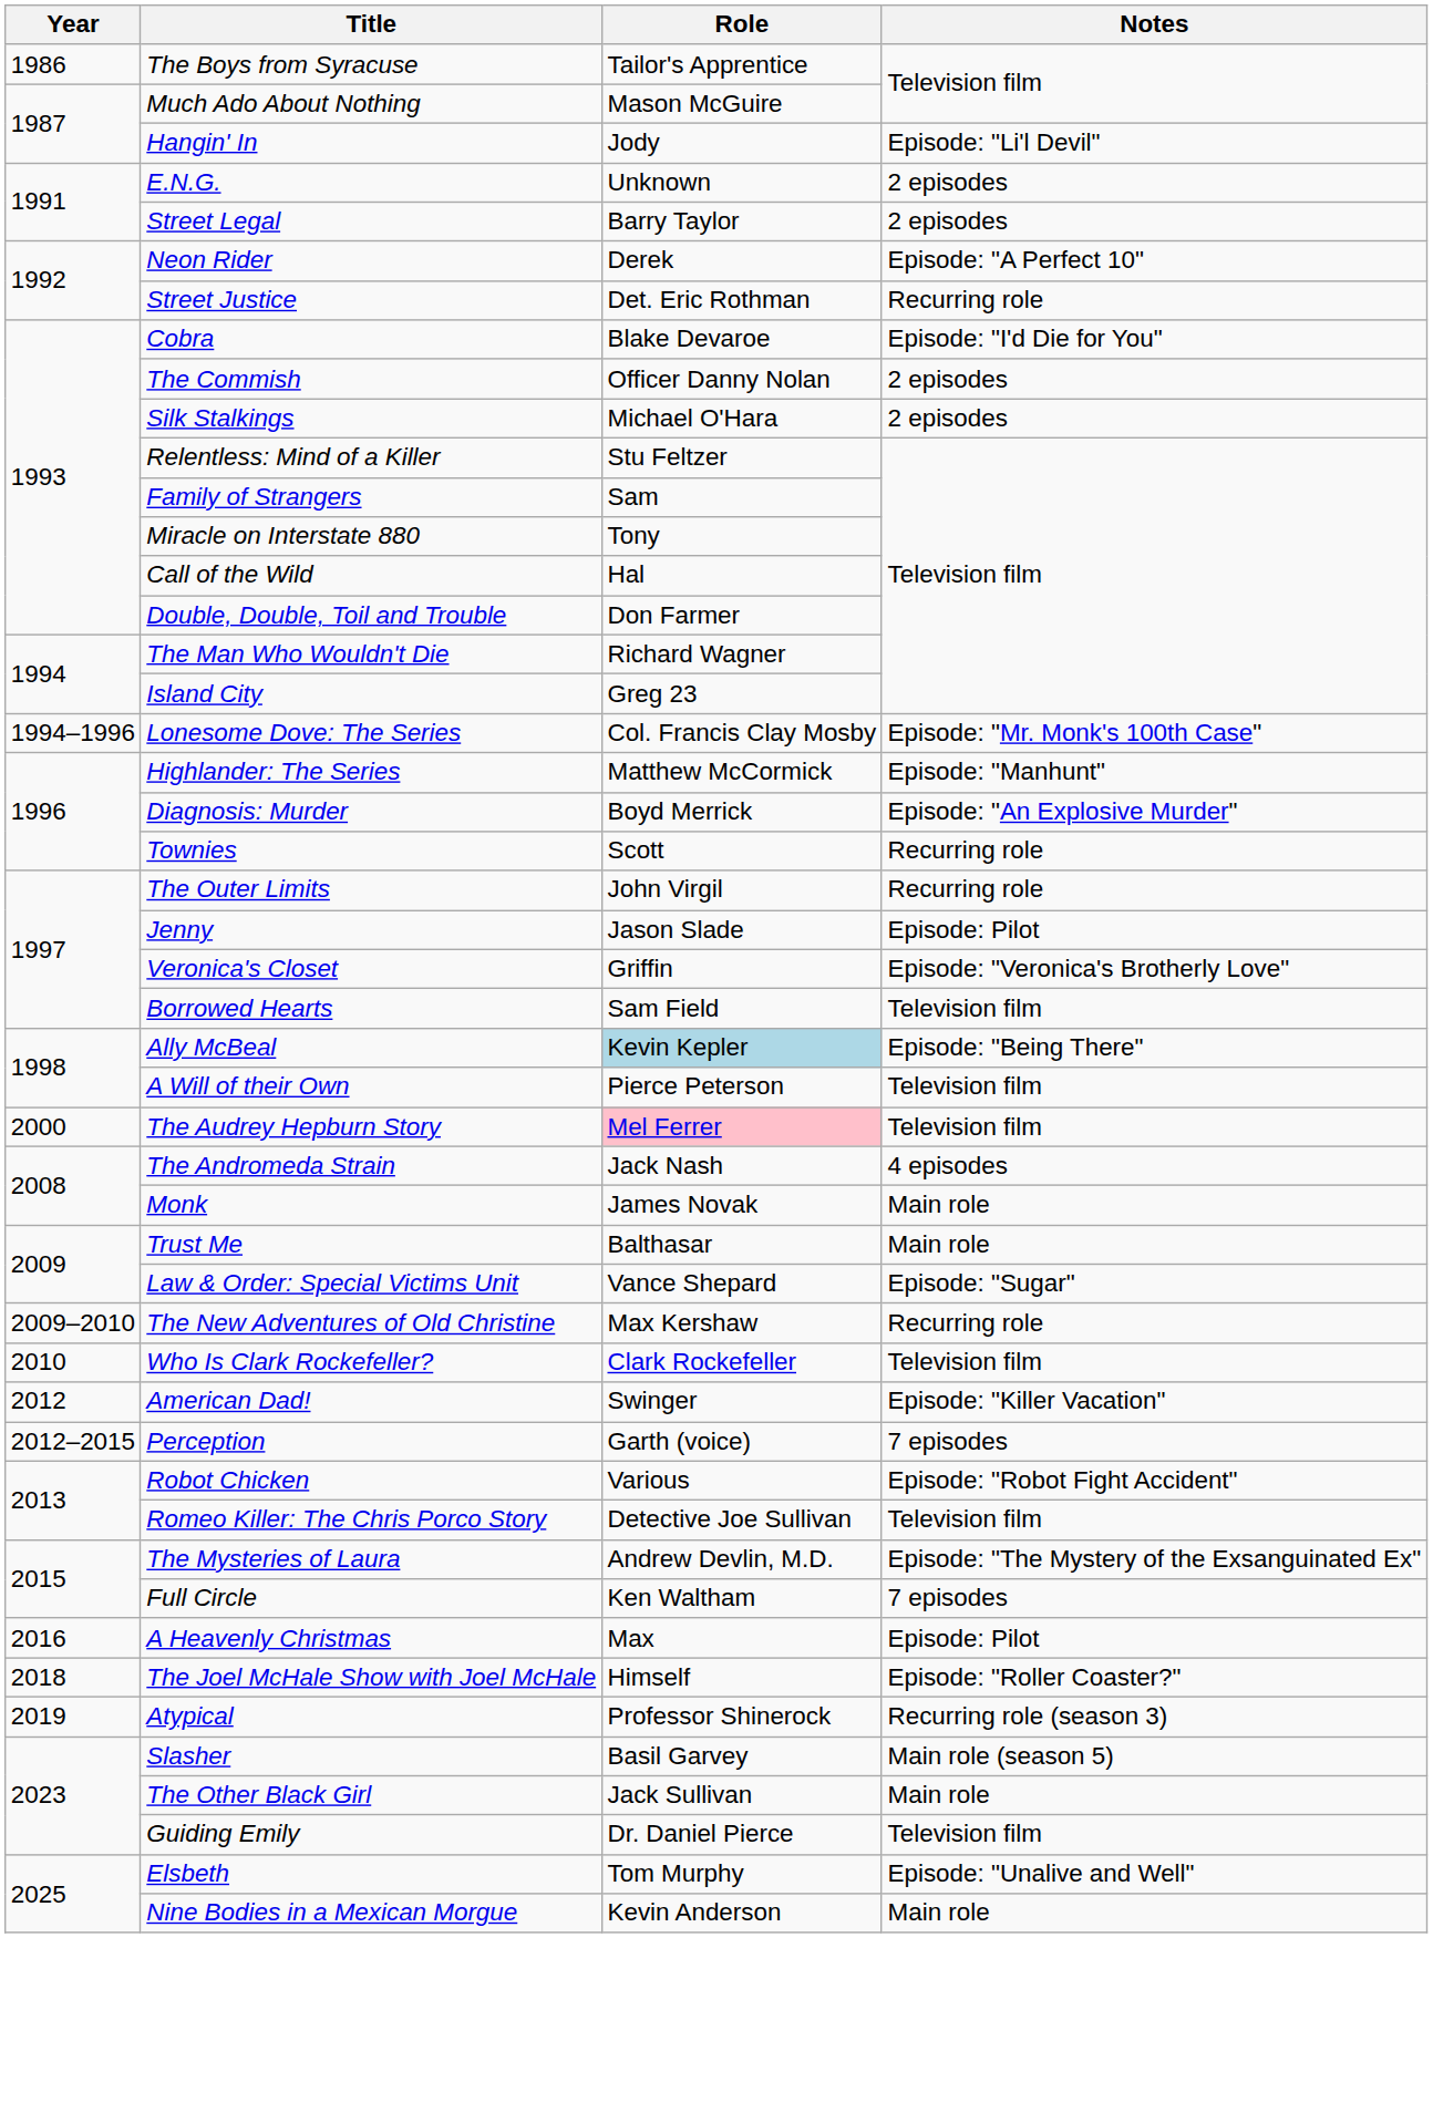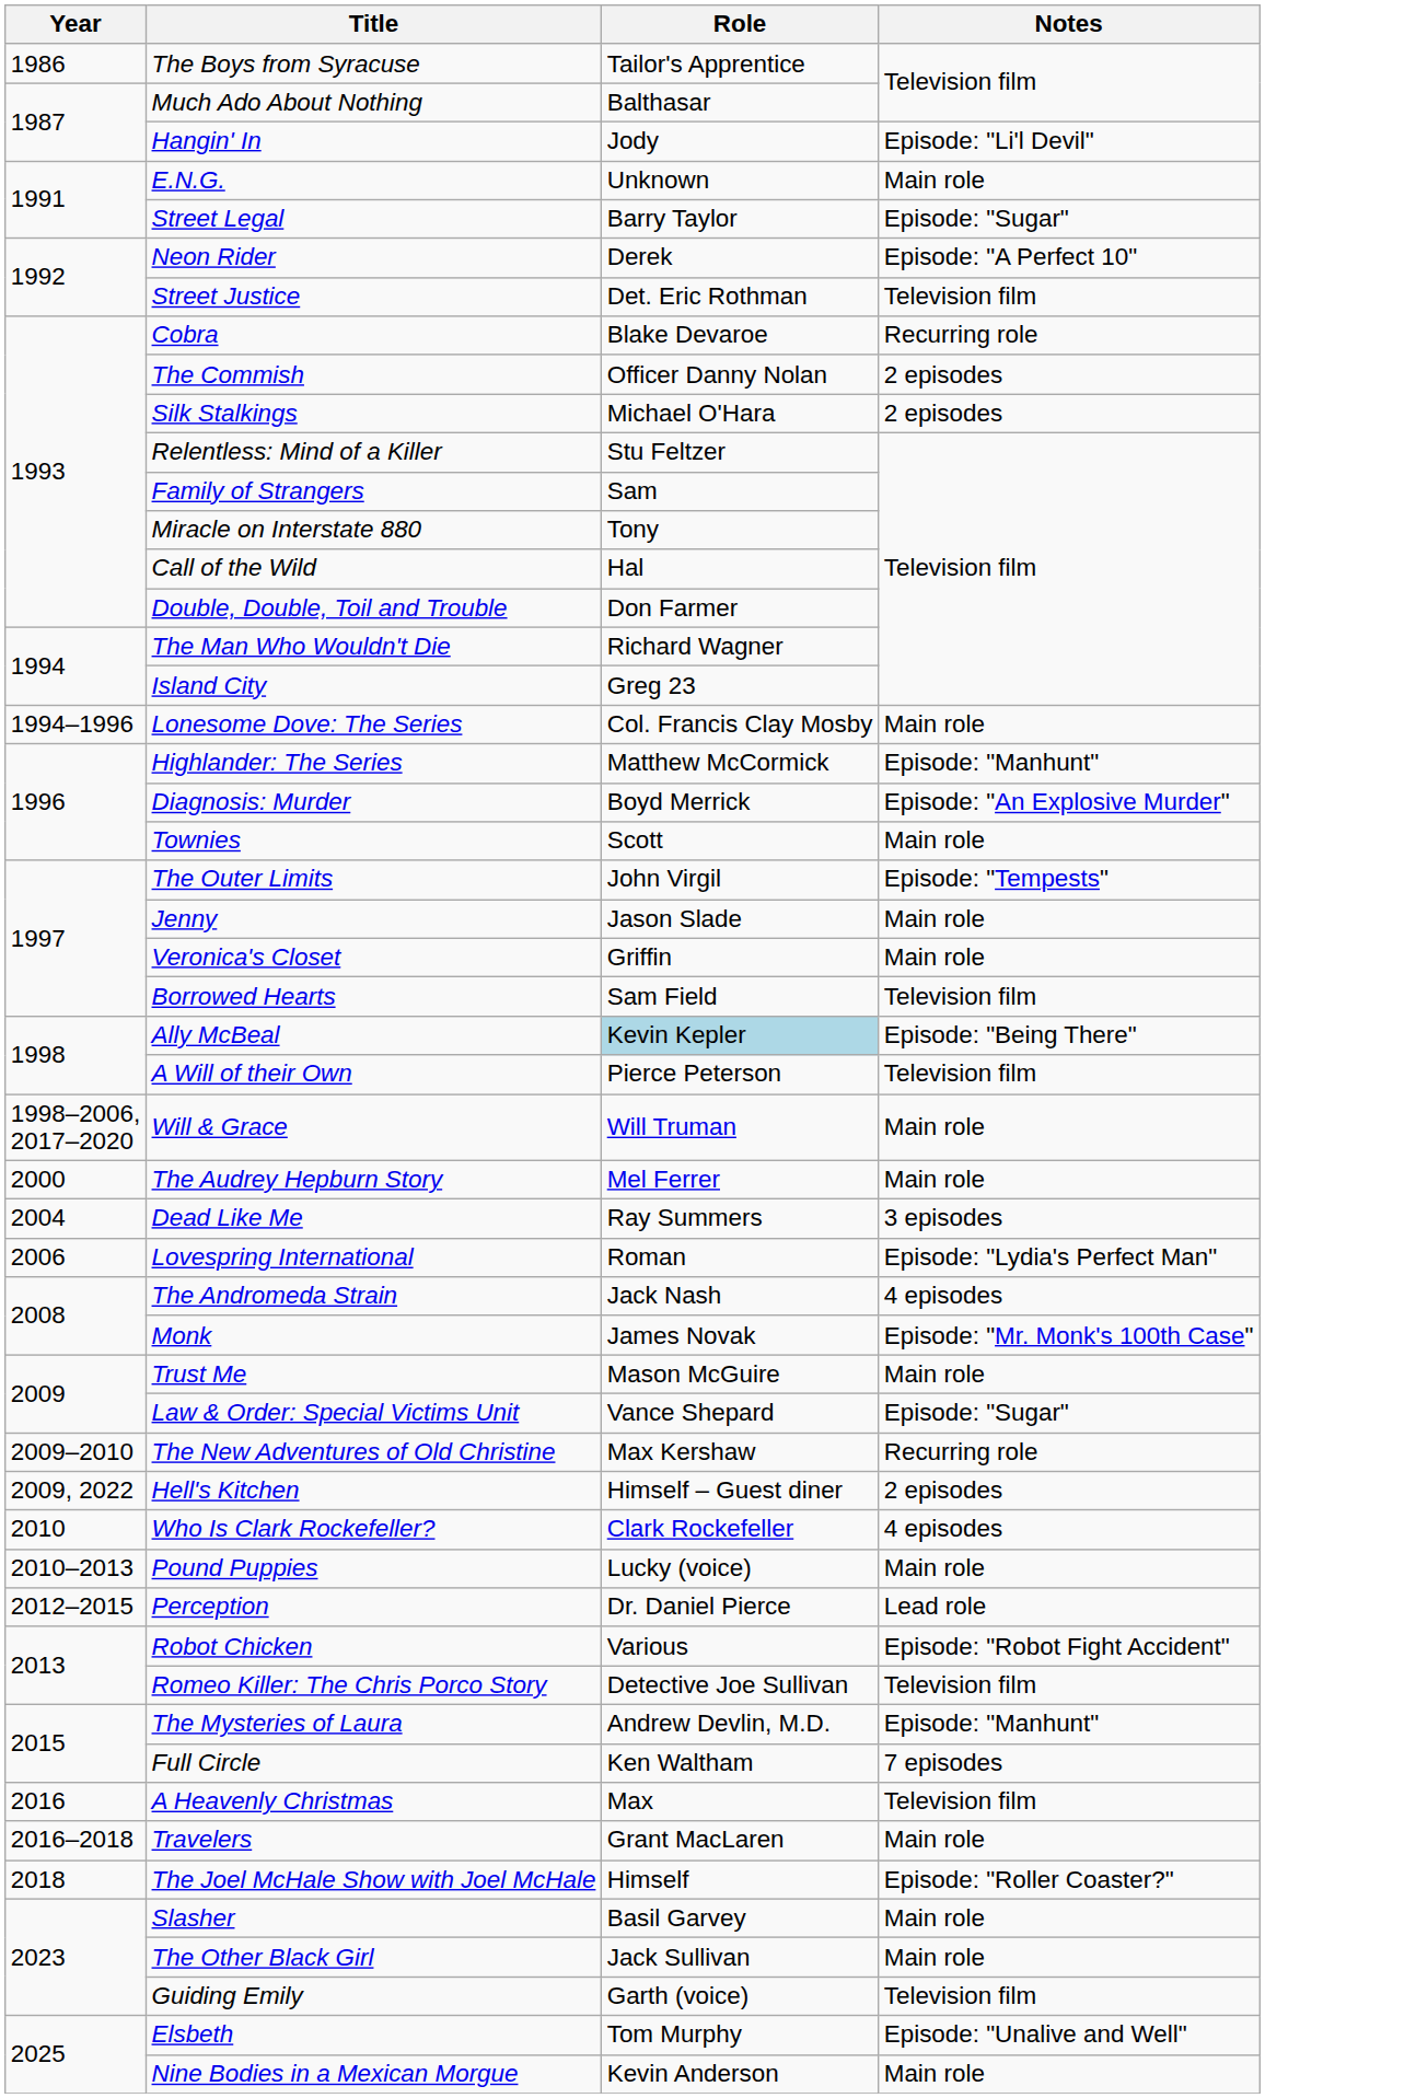Much Ado About Nothing | Role: Mason McGuire -> Balthasar
E.N.G. | Notes: 2 episodes -> Main role
Street Legal | Notes: 2 episodes -> Episode: "Sugar"
Street Justice | Notes: Recurring role -> Television film
Cobra | Notes: Episode: "I'd Die for You" -> Recurring role
Lonesome Dove: The Series | Notes: Episode: "Mr. Monk's 100th Case" -> Main role
Townies | Notes: Recurring role -> Main role
The Outer Limits | Notes: Recurring role -> Episode: "Tempests"
Jenny | Notes: Episode: Pilot -> Main role
Veronica's Closet | Notes: Episode: "Veronica's Brotherly Love" -> Main role
+ row: 1998–2006, 2017–2020 | Will & Grace | Will Truman | Main role
The Audrey Hepburn Story | Role: pink background -> no background
The Audrey Hepburn Story | Notes: Television film -> Main role
+ row: 2004 | Dead Like Me | Ray Summers | 3 episodes
+ row: 2006 | Lovespring International | Roman | Episode: "Lydia's Perfect Man"
Monk | Notes: Main role -> Episode: "Mr. Monk's 100th Case"
Trust Me | Role: Balthasar -> Mason McGuire
+ row: 2009, 2022 | Hell's Kitchen | Himself – Guest diner | 2 episodes
Who Is Clark Rockefeller? | Notes: Television film -> 4 episodes
+ row: 2010–2013 | Pound Puppies | Lucky (voice) | Main role
- row: 2012 | American Dad! | Swinger | Episode: "Killer Vacation"
Perception | Role: Garth (voice) -> Dr. Daniel Pierce
Perception | Notes: 7 episodes -> Lead role
The Mysteries of Laura | Notes: Episode: "The Mystery of the Exsanguinated Ex" -> Episode: "Manhunt"
A Heavenly Christmas | Notes: Episode: Pilot -> Television film
+ row: 2016–2018 | Travelers | Grant MacLaren | Main role
- row: 2019 | Atypical | Professor Shinerock | Recurring role (season 3)
Slasher | Notes: Main role (season 5) -> Main role
Guiding Emily | Role: Dr. Daniel Pierce -> Garth (voice)
